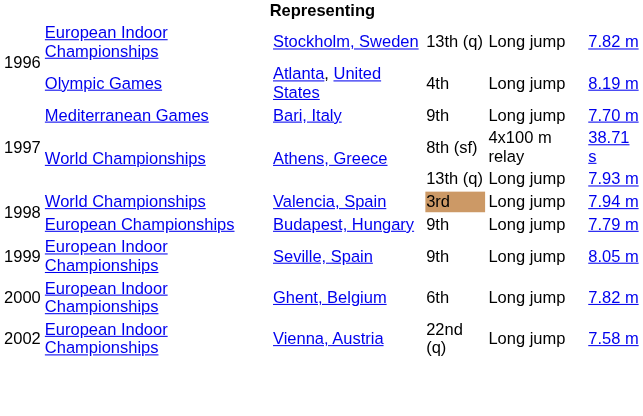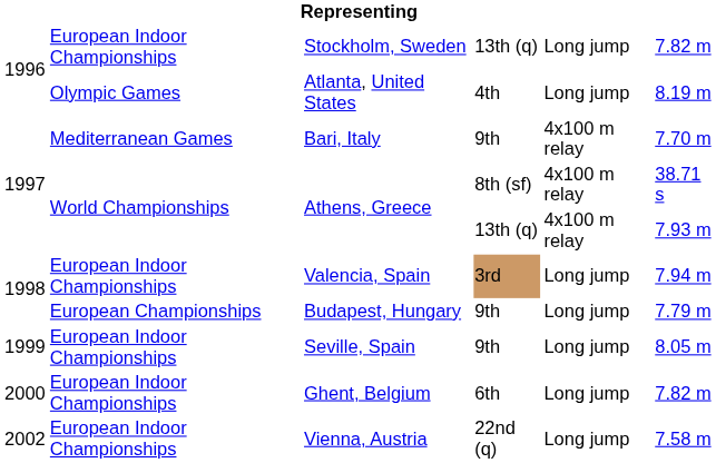Bari, Italy | column 5: Long jump -> 4x100 m relay
Athens, Greece / 13th (q) | column 5: Long jump -> 4x100 m relay
Valencia, Spain | column 2: World Championships -> European Indoor Championships
